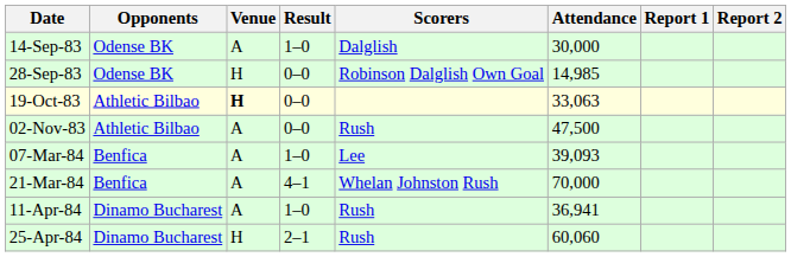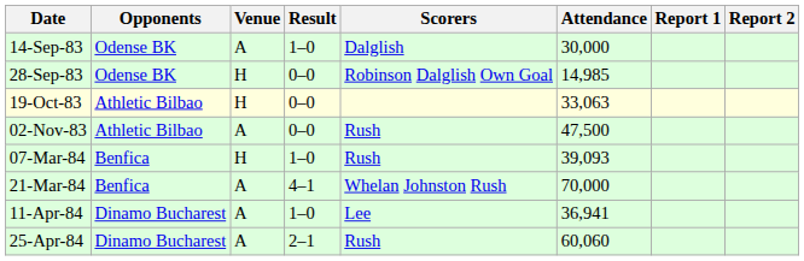19-Oct-83 | Venue: bold -> normal
07-Mar-84 | Venue: A -> H
07-Mar-84 | Scorers: Lee -> Rush
11-Apr-84 | Scorers: Rush -> Lee
25-Apr-84 | Venue: H -> A
